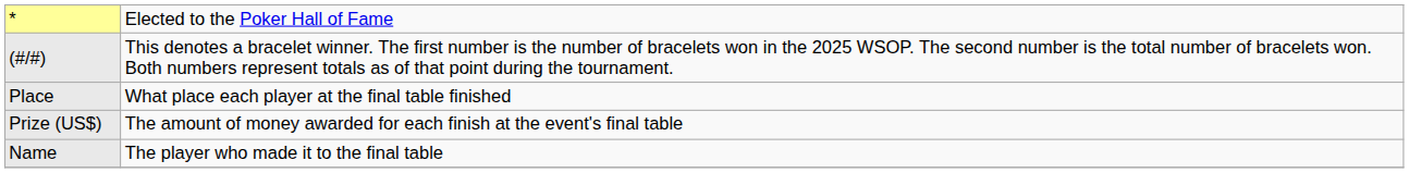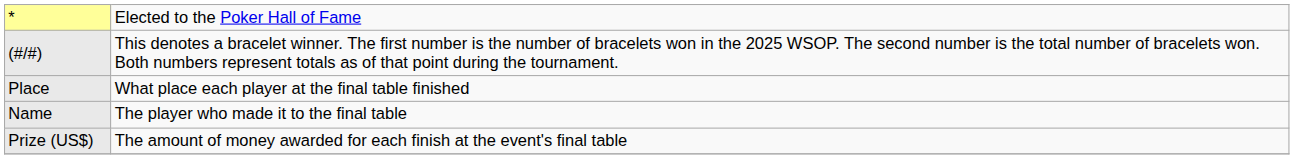rows swapped: Name <-> Prize (US$)
